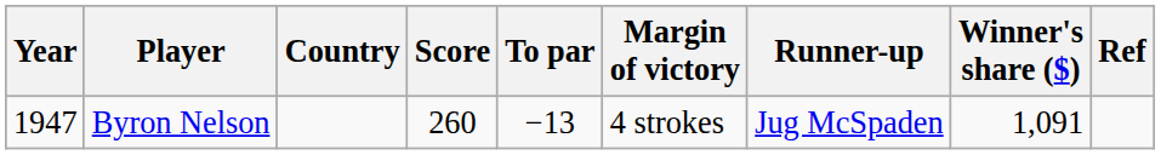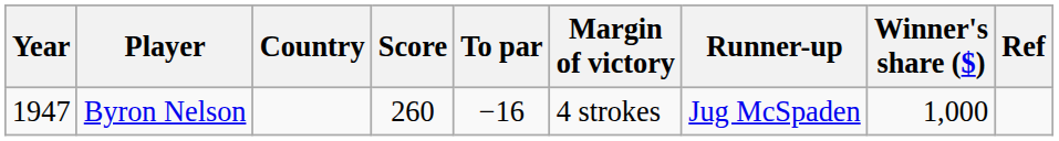Byron Nelson | To par: −13 -> −16
Byron Nelson | Winner's share ($): 1,091 -> 1,000
